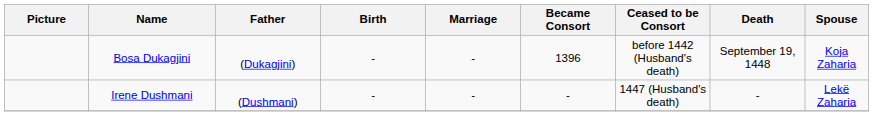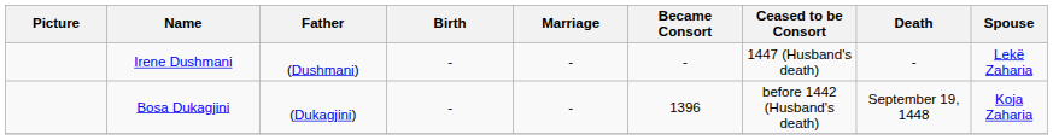rows swapped: Bosa Dukagjini <-> Irene Dushmani
